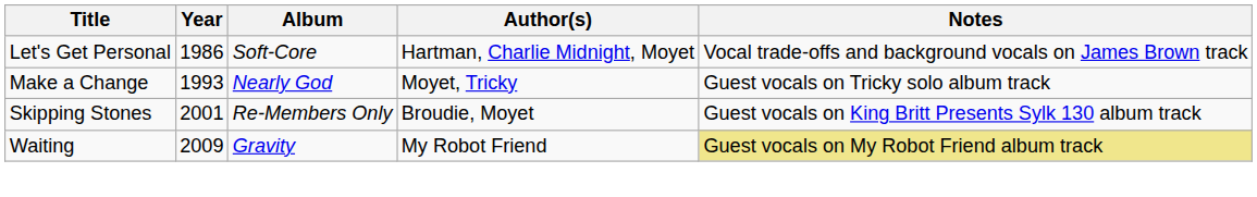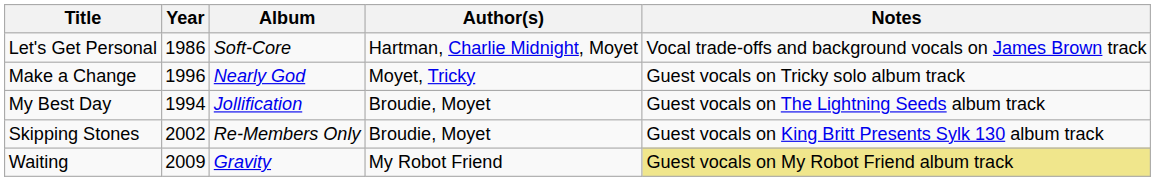Make a Change | Year: 1993 -> 1996
+ row: My Best Day | 1994 | Jollification | Broudie, Moyet | Guest vocals on The Lightning Seeds album track
Skipping Stones | Year: 2001 -> 2002
